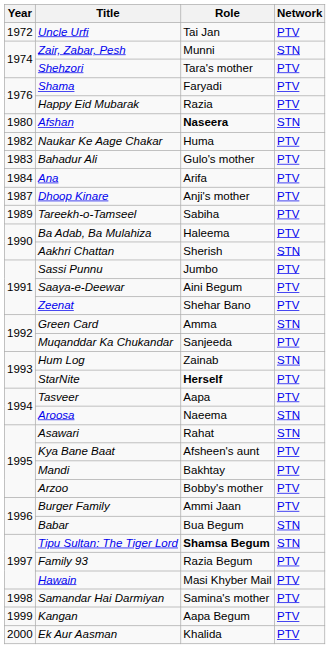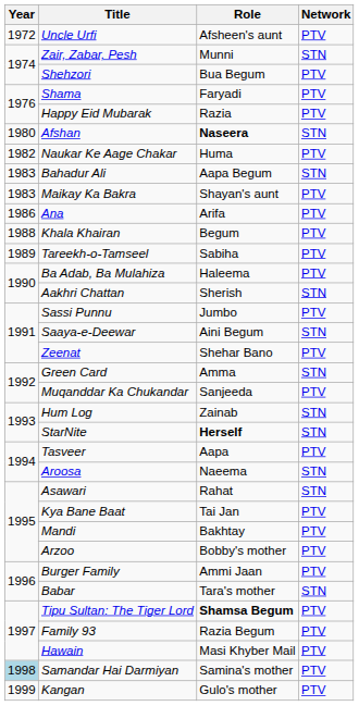Uncle Urfi | Role: Tai Jan -> Afsheen's aunt
Shehzori | Role: Tara's mother -> Bua Begum
Bahadur Ali | Role: Gulo's mother -> Aapa Begum
Bahadur Ali | Network: PTV -> STN
+ row: 1983 | Maikay Ka Bakra | Shayan's aunt | PTV
Ana | Year: 1984 -> 1986
- row: 1987 | Dhoop Kinare | Anji's mother | PTV
+ row: 1988 | Khala Khairan | Begum | PTV
Saaya-e-Deewar | Network: PTV -> STN
StarNite | Network: PTV -> STN
Kya Bane Baat | Role: Afsheen's aunt -> Tai Jan
Babar | Role: Bua Begum -> Tara's mother
Tipu Sultan: The Tiger Lord | Network: STN -> PTV
Samandar Hai Darmiyan | Year: no background -> lightblue background
Kangan | Role: Aapa Begum -> Gulo's mother
- row: 2000 | Ek Aur Aasman | Khalida | PTV
